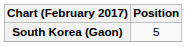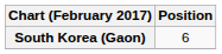South Korea (Gaon) | Position: 5 -> 6
